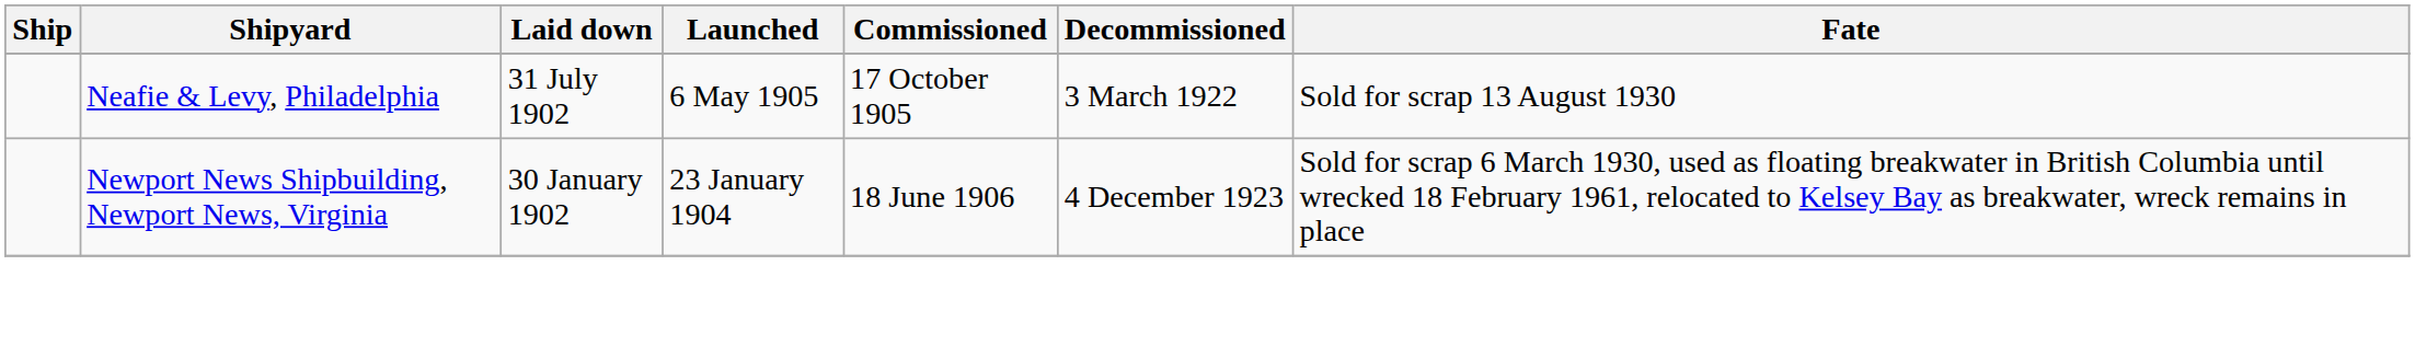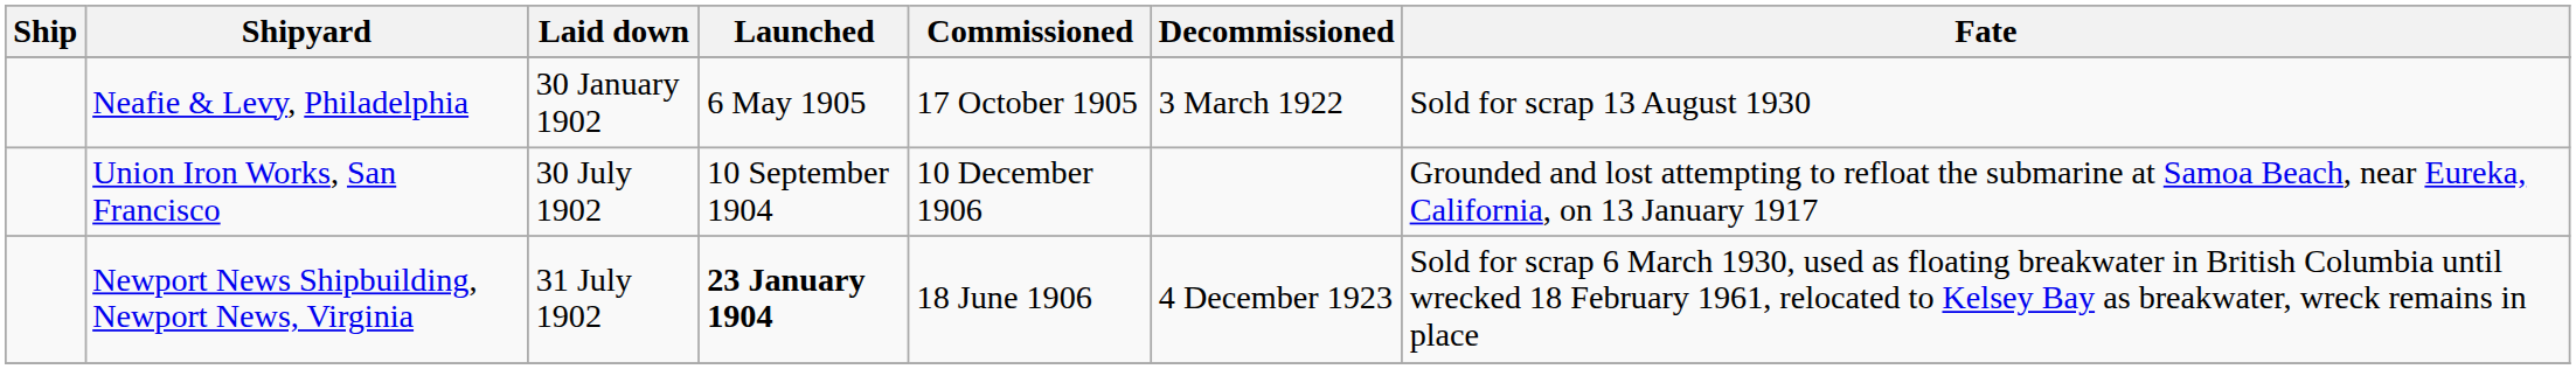Neafie & Levy, Philadelphia | Laid down: 31 July 1902 -> 30 January 1902
+ row: Union Iron Works, San Francisco | 30 July 1902 | 10 September 1904 | 10 December 1906 | Grounded and lost attempting to refloat the submarine at Samoa Beach, near Eureka, California, on 13 January 1917
Newport News Shipbuilding, Newport News, Virginia | Laid down: 30 January 1902 -> 31 July 1902
Newport News Shipbuilding, Newport News, Virginia | Launched: normal -> bold
